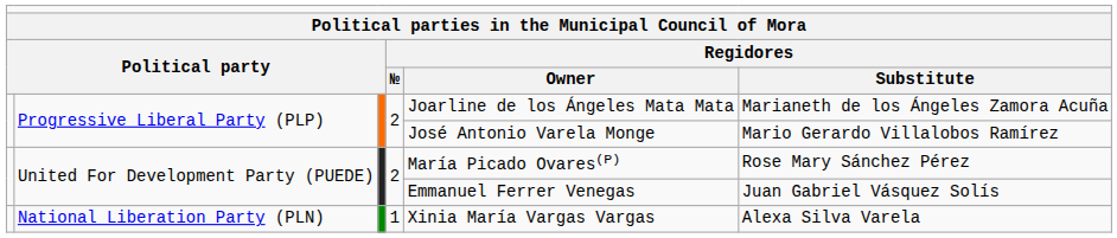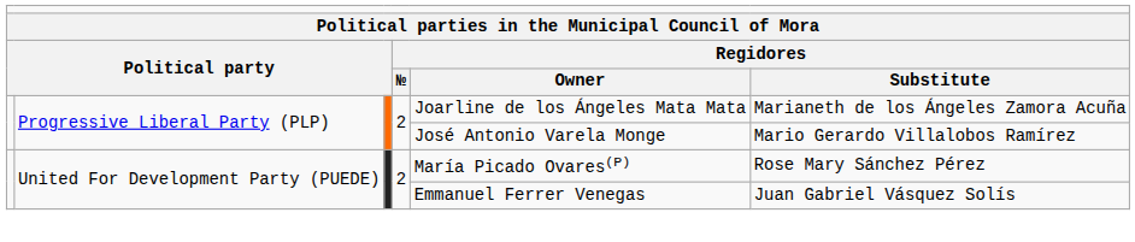- row: National Liberation Party (PLN) | 1 | Xinia María Vargas Vargas | Alexa Silva Varela
